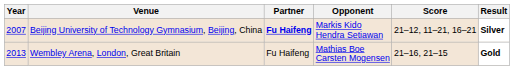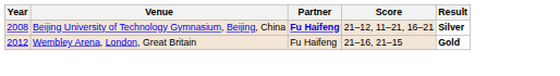- column: Opponent | Markis Kido Hendra Setiawan | Mathias Boe Carsten Mogensen
Beijing University of Technology Gymnasium, Beijing, China | Year: 2007 -> 2008
Wembley Arena, London, Great Britain | Year: 2013 -> 2012
